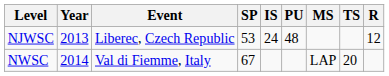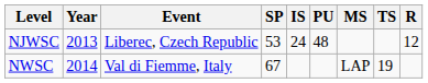NWSC | TS: 20 -> 19
